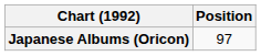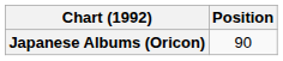Japanese Albums (Oricon) | Position: 97 -> 90
